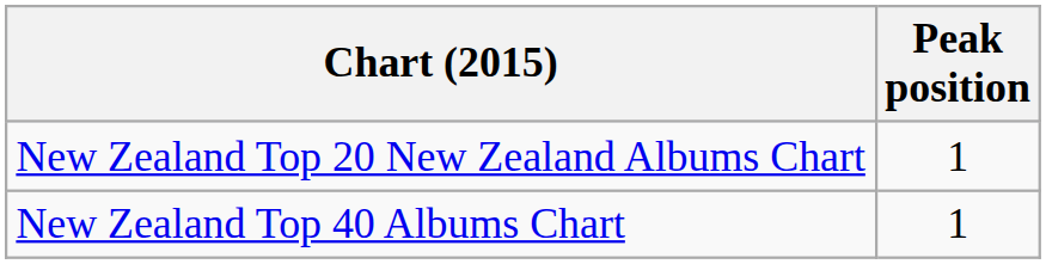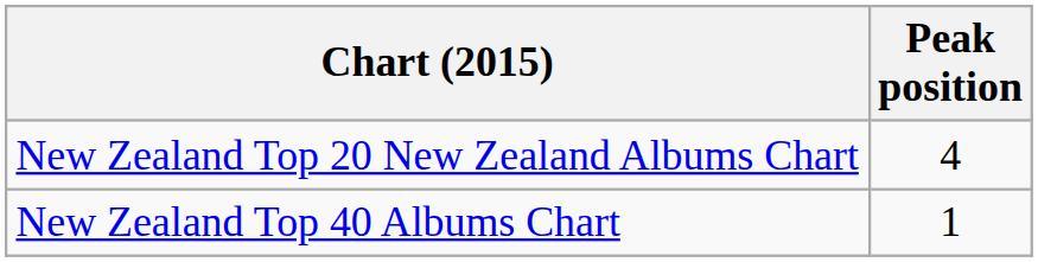New Zealand Top 20 New Zealand Albums Chart | Peak position: 1 -> 4
